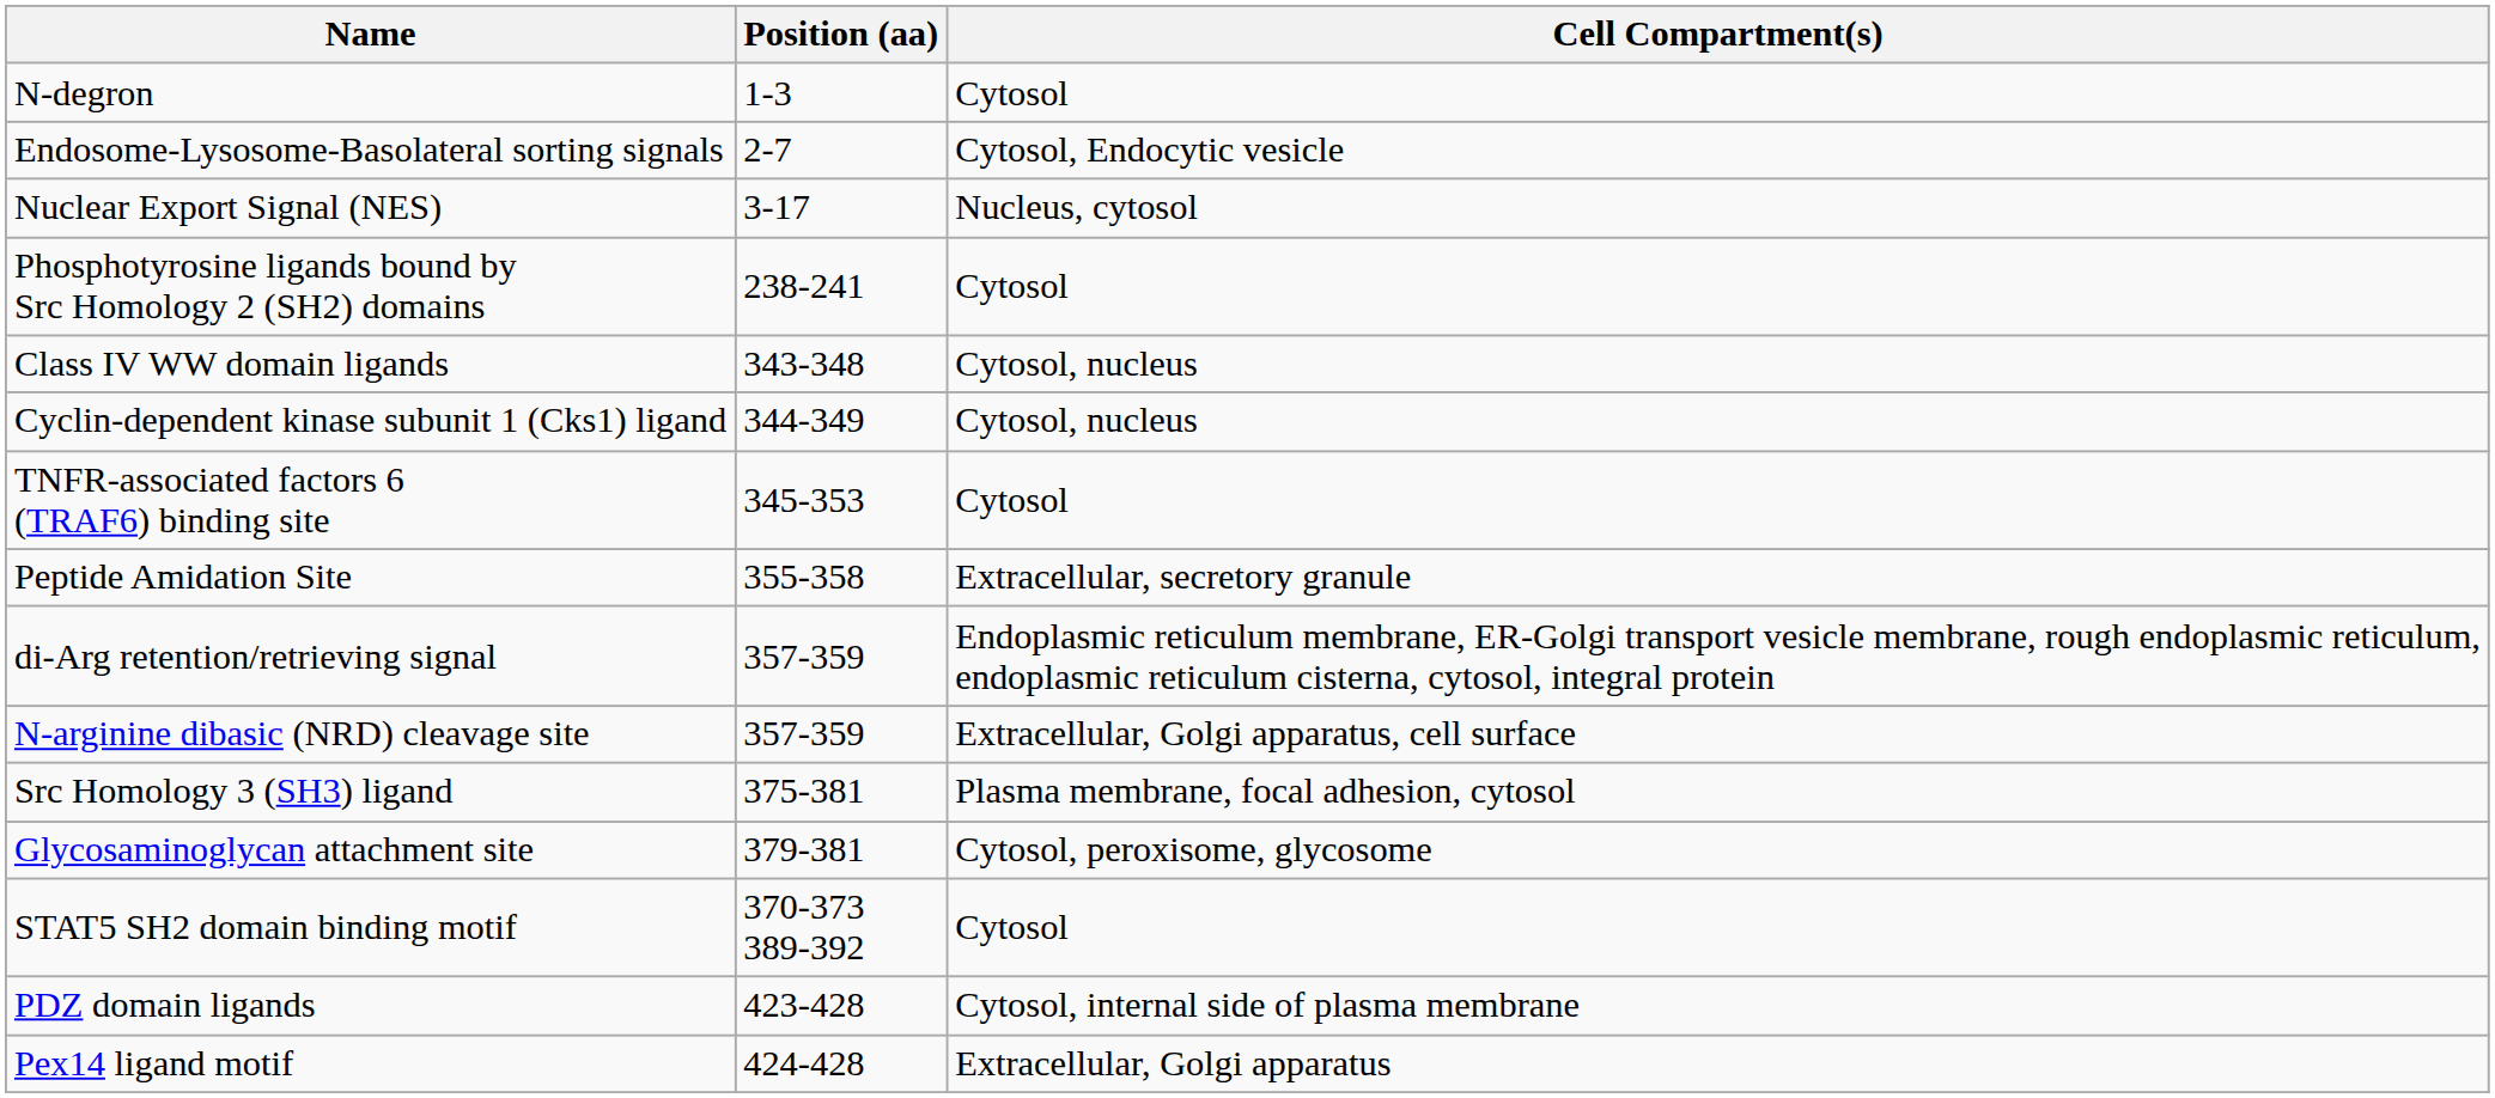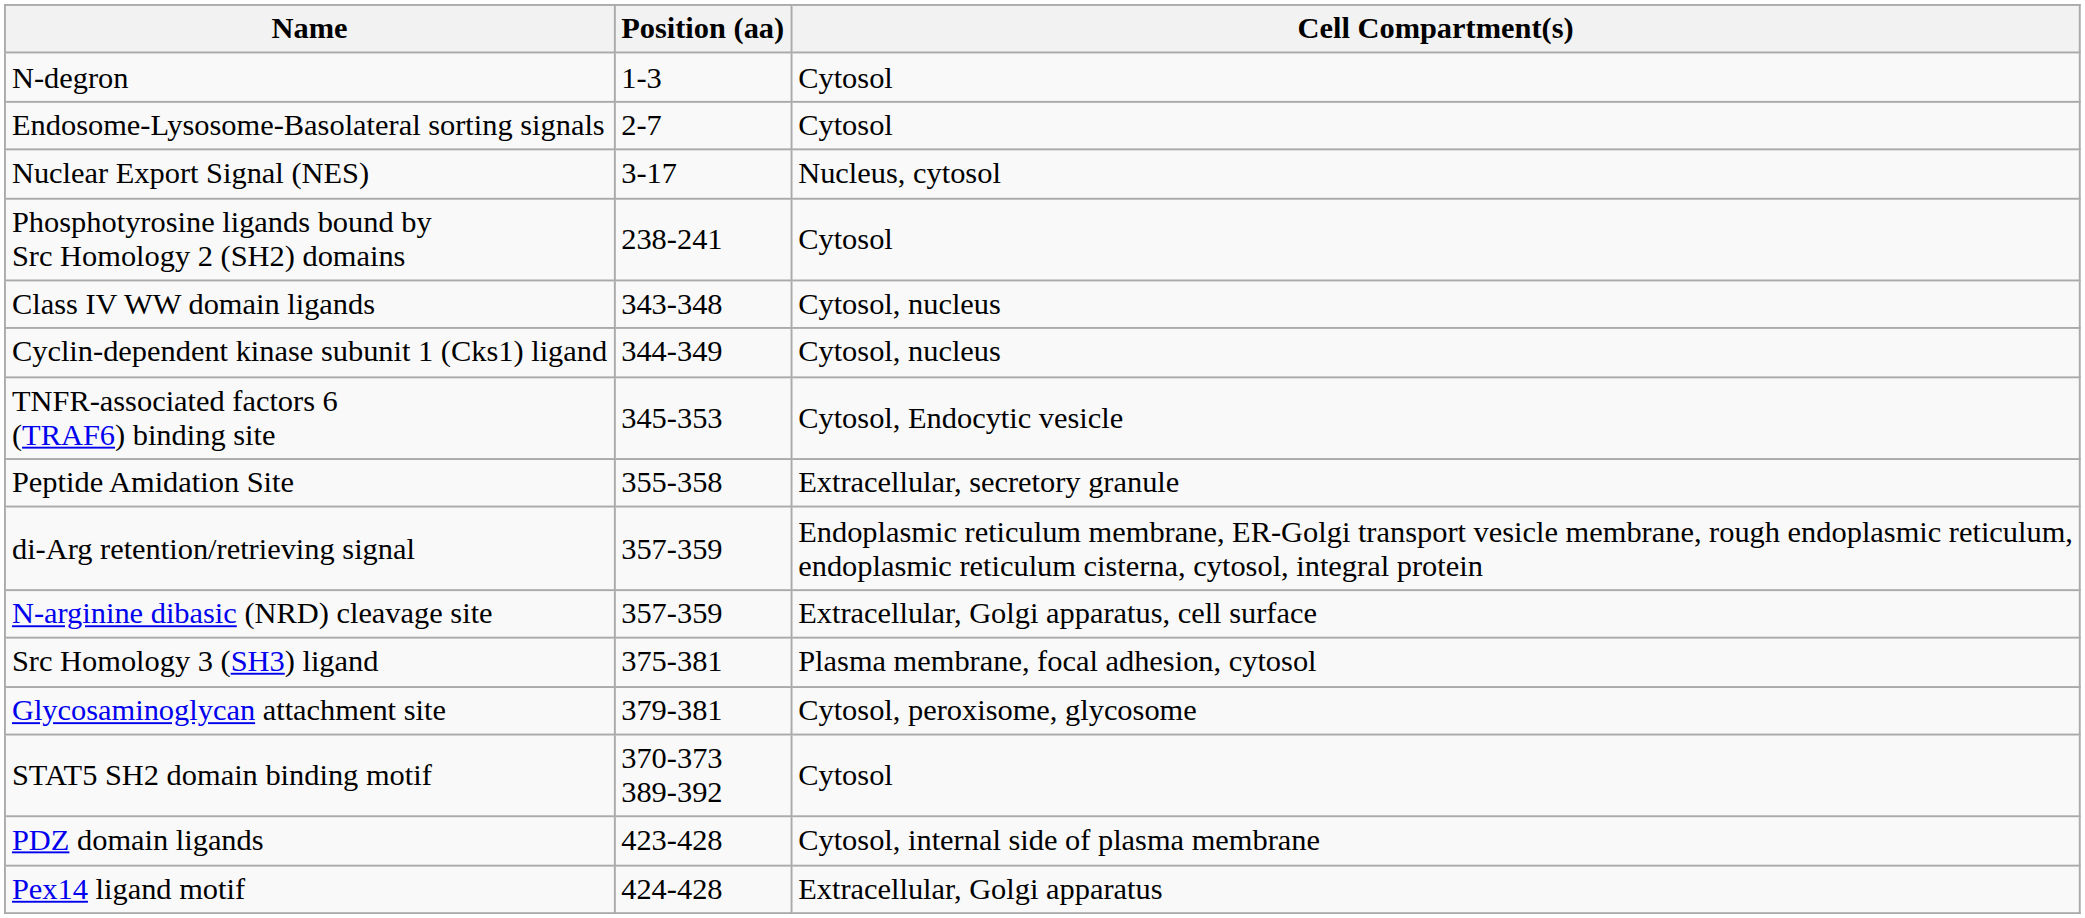Endosome-Lysosome-Basolateral sorting signals | Cell Compartment(s): Cytosol, Endocytic vesicle -> Cytosol
TNFR-associated factors 6 (TRAF6) binding site | Cell Compartment(s): Cytosol -> Cytosol, Endocytic vesicle
